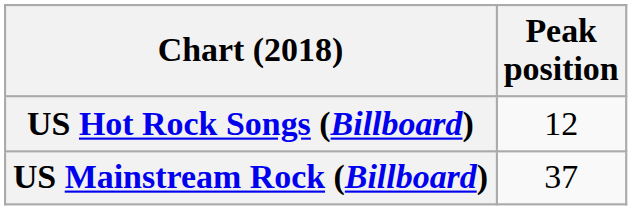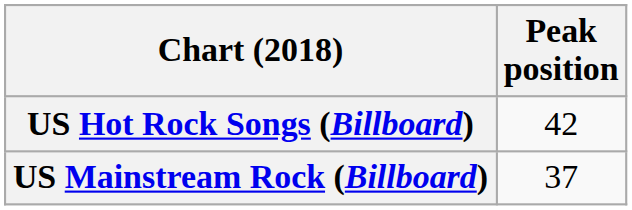US Hot Rock Songs (Billboard) | Peak position: 12 -> 42
